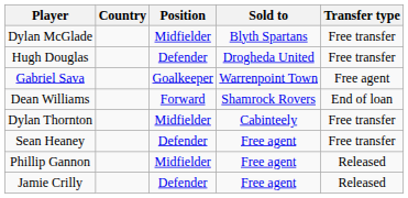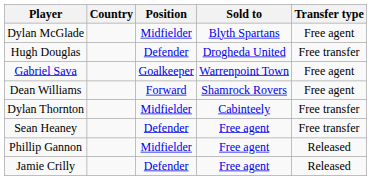Dylan McGlade | Transfer type: Free transfer -> Free agent
Dean Williams | Transfer type: End of loan -> Free agent
